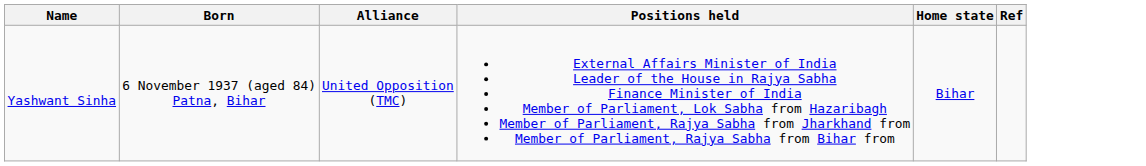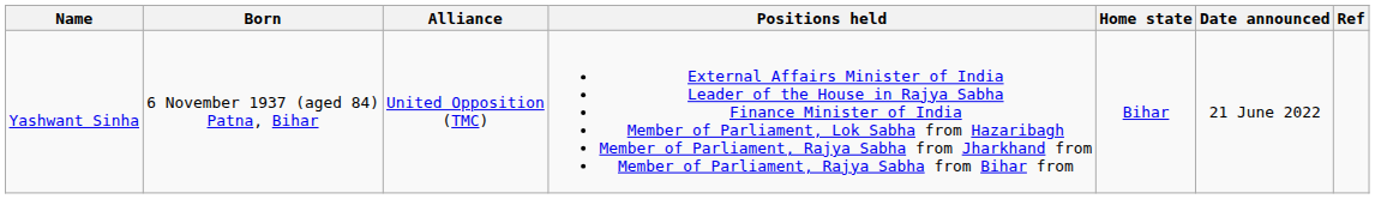+ column: Date announced | 21 June 2022
